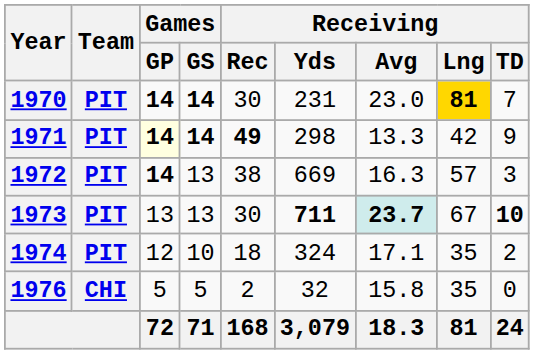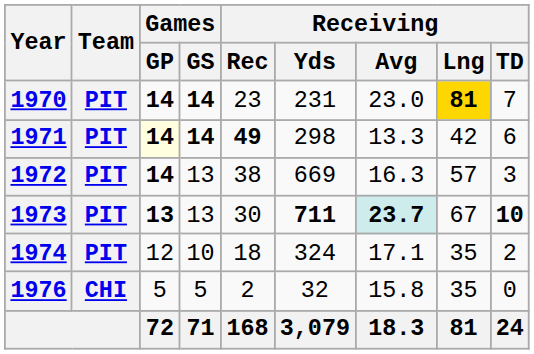1970 | Receiving / Rec: 30 -> 23
1971 | Receiving / TD: 9 -> 6
1973 | Games / GP: normal -> bold
